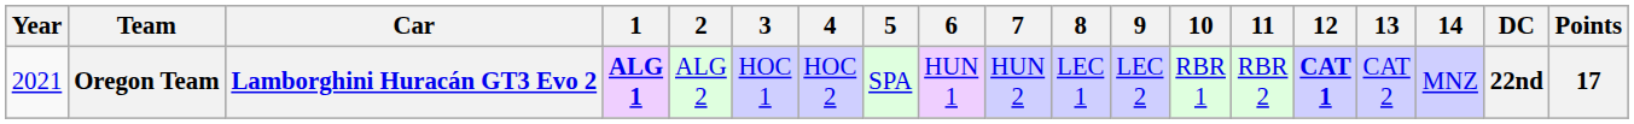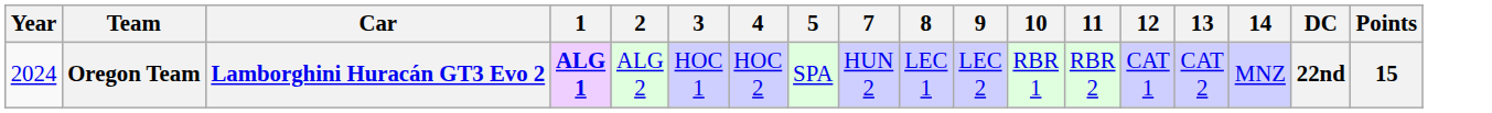- column: 6 | HUN 1
Oregon Team | Year: 2021 -> 2024
Oregon Team | 12: bold -> normal
Oregon Team | Points: 17 -> 15
